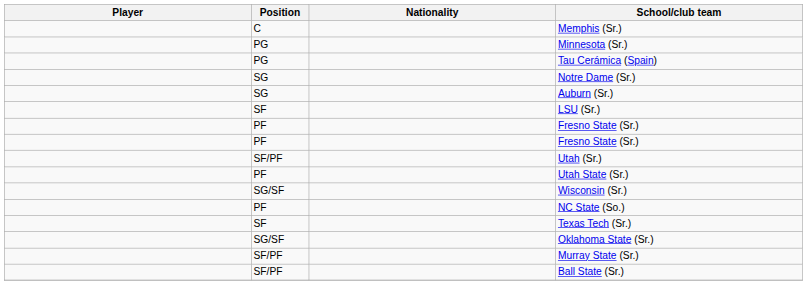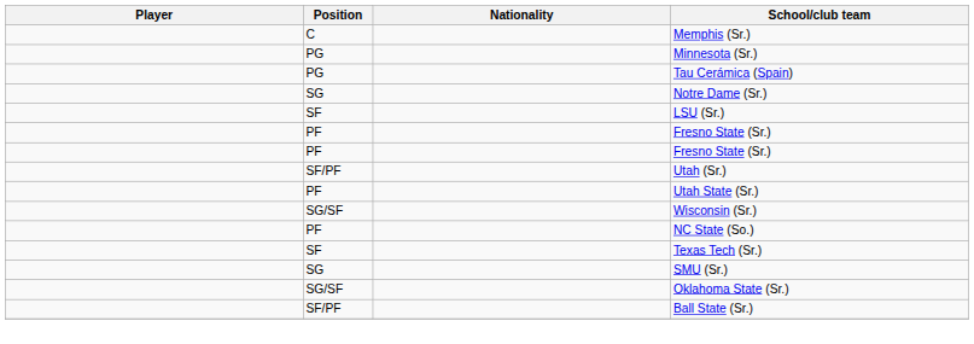- row: SG | Auburn (Sr.)
+ row: SG | SMU (Sr.)
- row: SF/PF | Murray State (Sr.)
